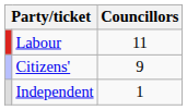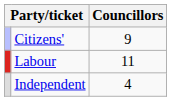rows swapped: Labour <-> Citizens'
Independent | Councillors: 1 -> 4
